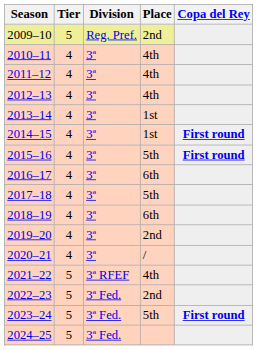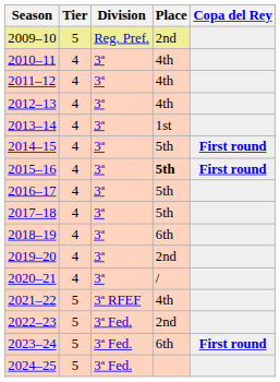2014–15 | Place: 1st -> 5th
2015–16 | Place: normal -> bold
2016–17 | Place: 6th -> 5th
2023–24 | Place: 5th -> 6th
